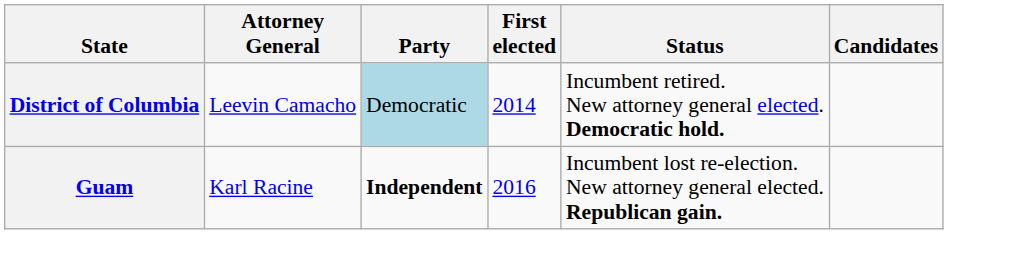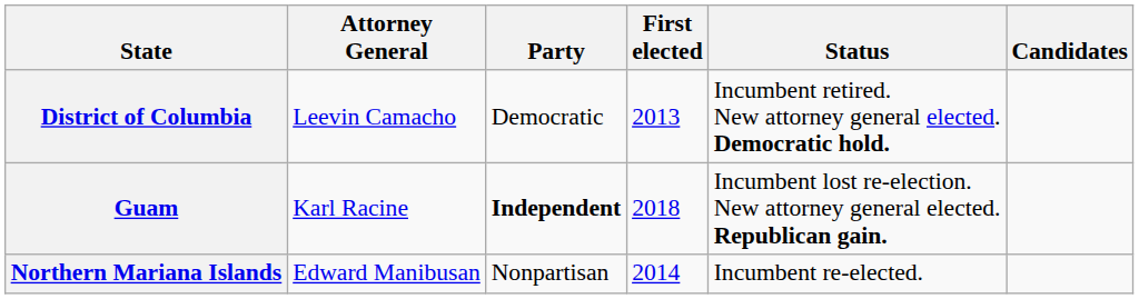District of Columbia | Party: lightblue background -> no background
District of Columbia | First elected: 2014 -> 2013
Guam | First elected: 2016 -> 2018
+ row: Northern Mariana Islands | Edward Manibusan | Nonpartisan | 2014 | Incumbent re-elected.
